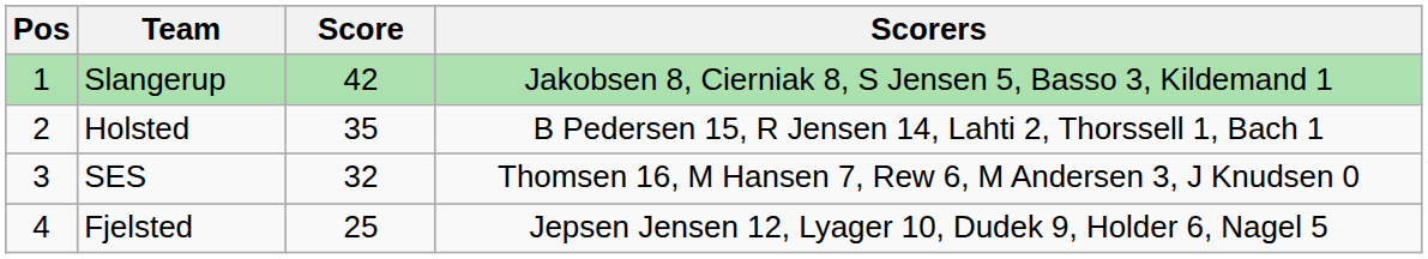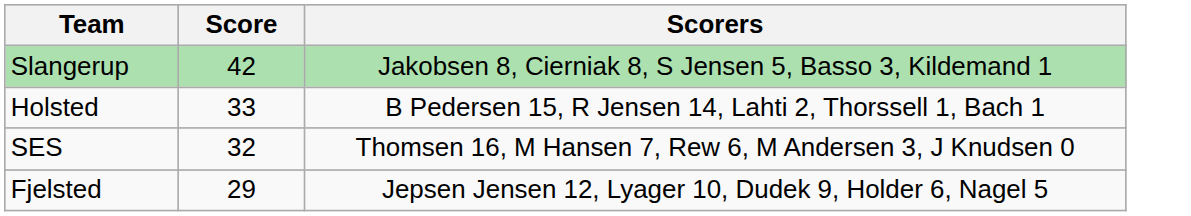- column: Pos | 1 | 2 | 3 | 4
Holsted | Score: 35 -> 33
Fjelsted | Score: 25 -> 29
